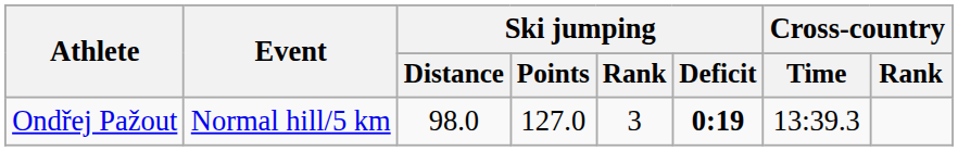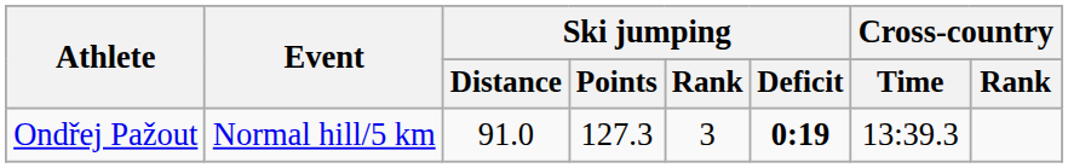Ondřej Pažout | Ski jumping / Distance: 98.0 -> 91.0
Ondřej Pažout | Ski jumping / Points: 127.0 -> 127.3
